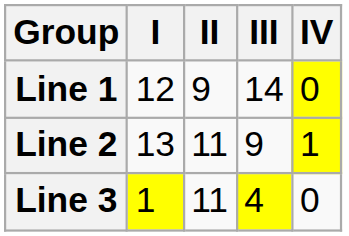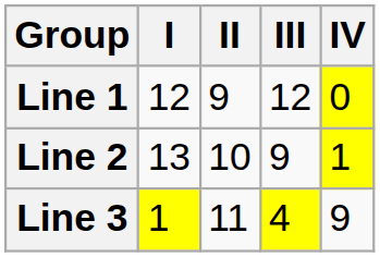Line 1 | III: 14 -> 12
Line 2 | II: 11 -> 10
Line 3 | IV: 0 -> 9
